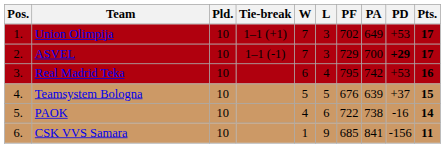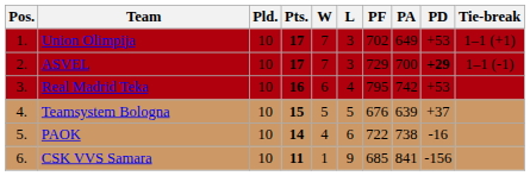columns swapped: Pts. <-> Tie-break
